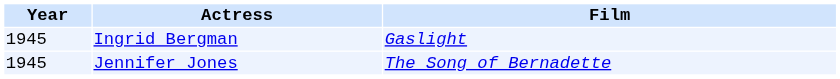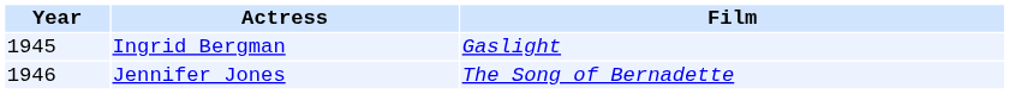Jennifer Jones | Year: 1945 -> 1946
